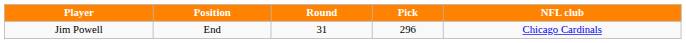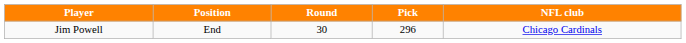Jim Powell | Round: 31 -> 30
